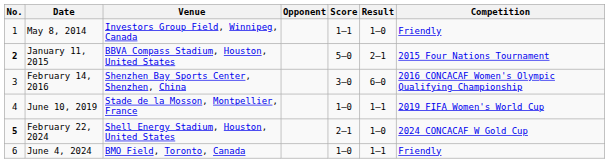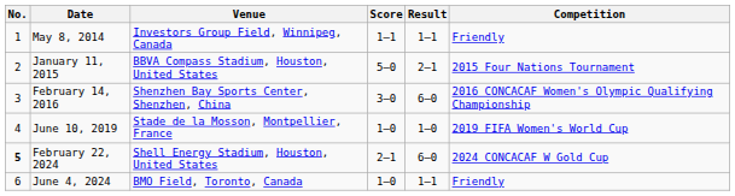- column: Opponent
May 8, 2014 | Result: 1–0 -> 1–1
January 11, 2015 | No.: bold -> normal
June 10, 2019 | Result: 1–1 -> 1–0
February 22, 2024 | Result: 1–0 -> 6–0
